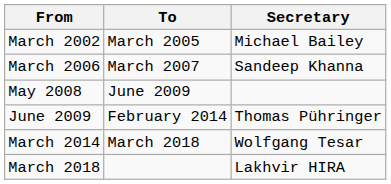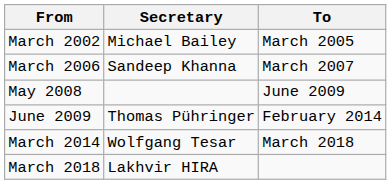columns swapped: To <-> Secretary
